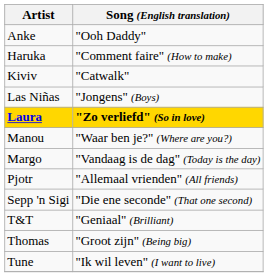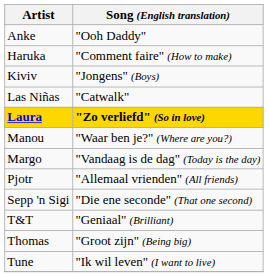Kiviv | Song (English translation): "Catwalk" -> "Jongens" (Boys)
Las Niñas | Song (English translation): "Jongens" (Boys) -> "Catwalk"
